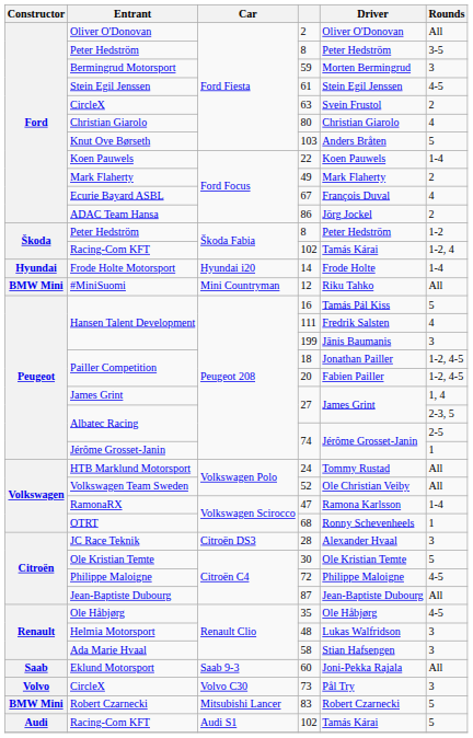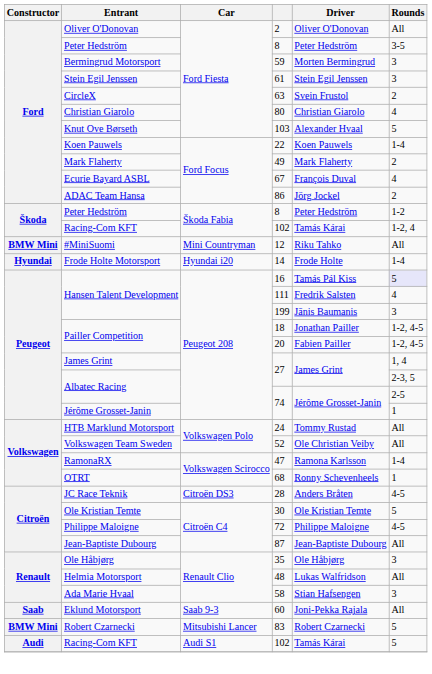61 | Rounds: 4-5 -> 3
103 | Driver: Anders Bråten -> Alexander Hvaal
rows swapped: 12 <-> 14
16 | Rounds: no background -> lavender background
28 | Driver: Alexander Hvaal -> Anders Bråten
28 | Rounds: 3 -> 4-5
35 | Rounds: 4-5 -> 3
48 | Rounds: 3 -> All
- row: Volvo | CircleX | Volvo C30 | 73 | Pål Try | 3
